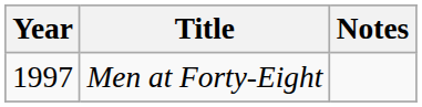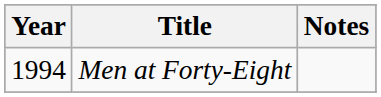Men at Forty-Eight | Year: 1997 -> 1994
